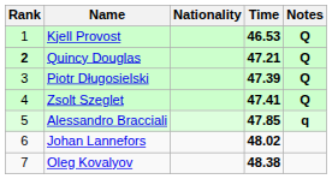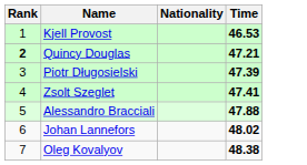- column: Notes | Q | Q | Q | Q | q
Alessandro Bracciali | Time: 47.85 -> 47.88
